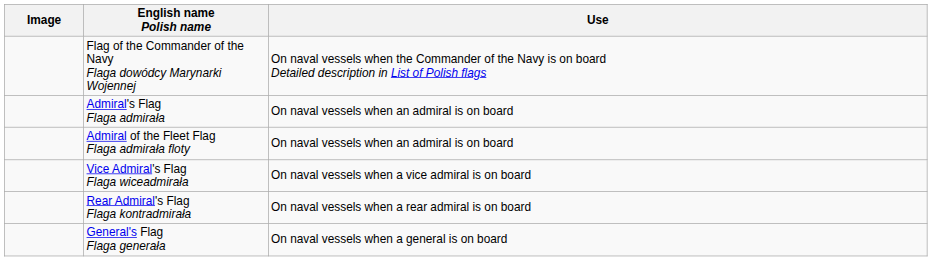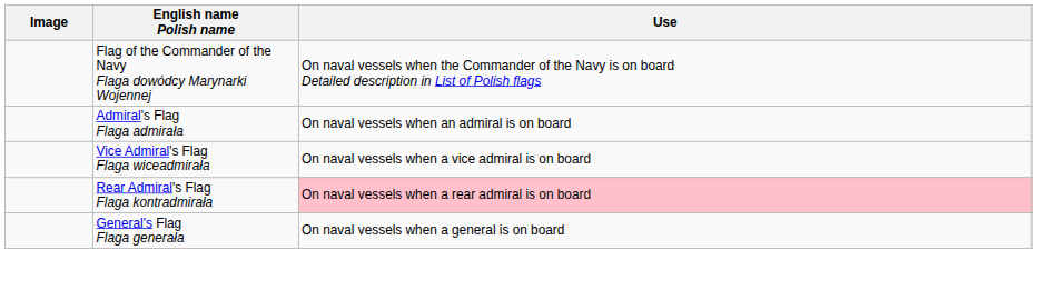- row: Admiral of the Fleet Flag Flaga admirała floty | On naval vessels when an admiral is on board
Rear Admiral's Flag Flaga kontradmirała | Use: no background -> pink background
